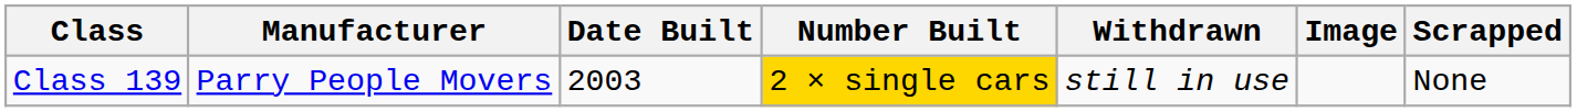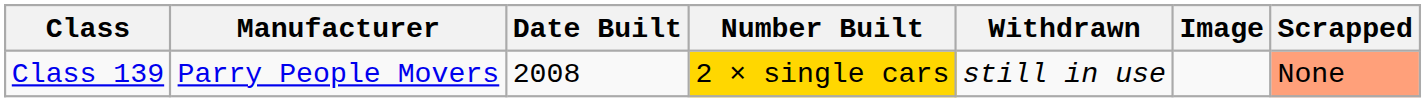Class 139 | Date Built: 2003 -> 2008
Class 139 | Scrapped: no background -> lightsalmon background
